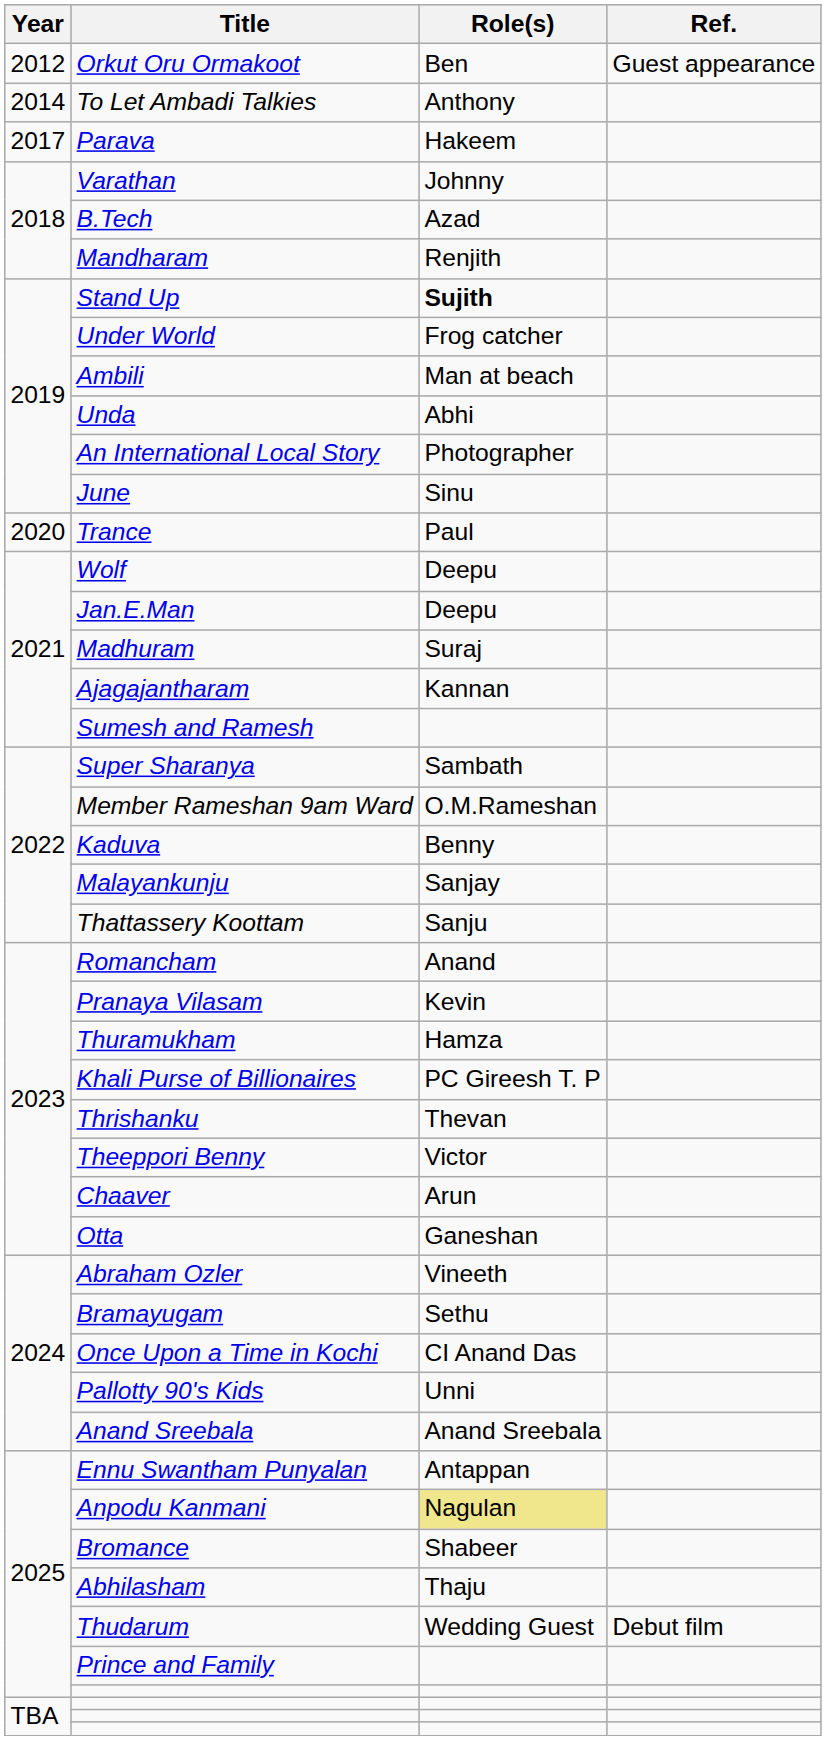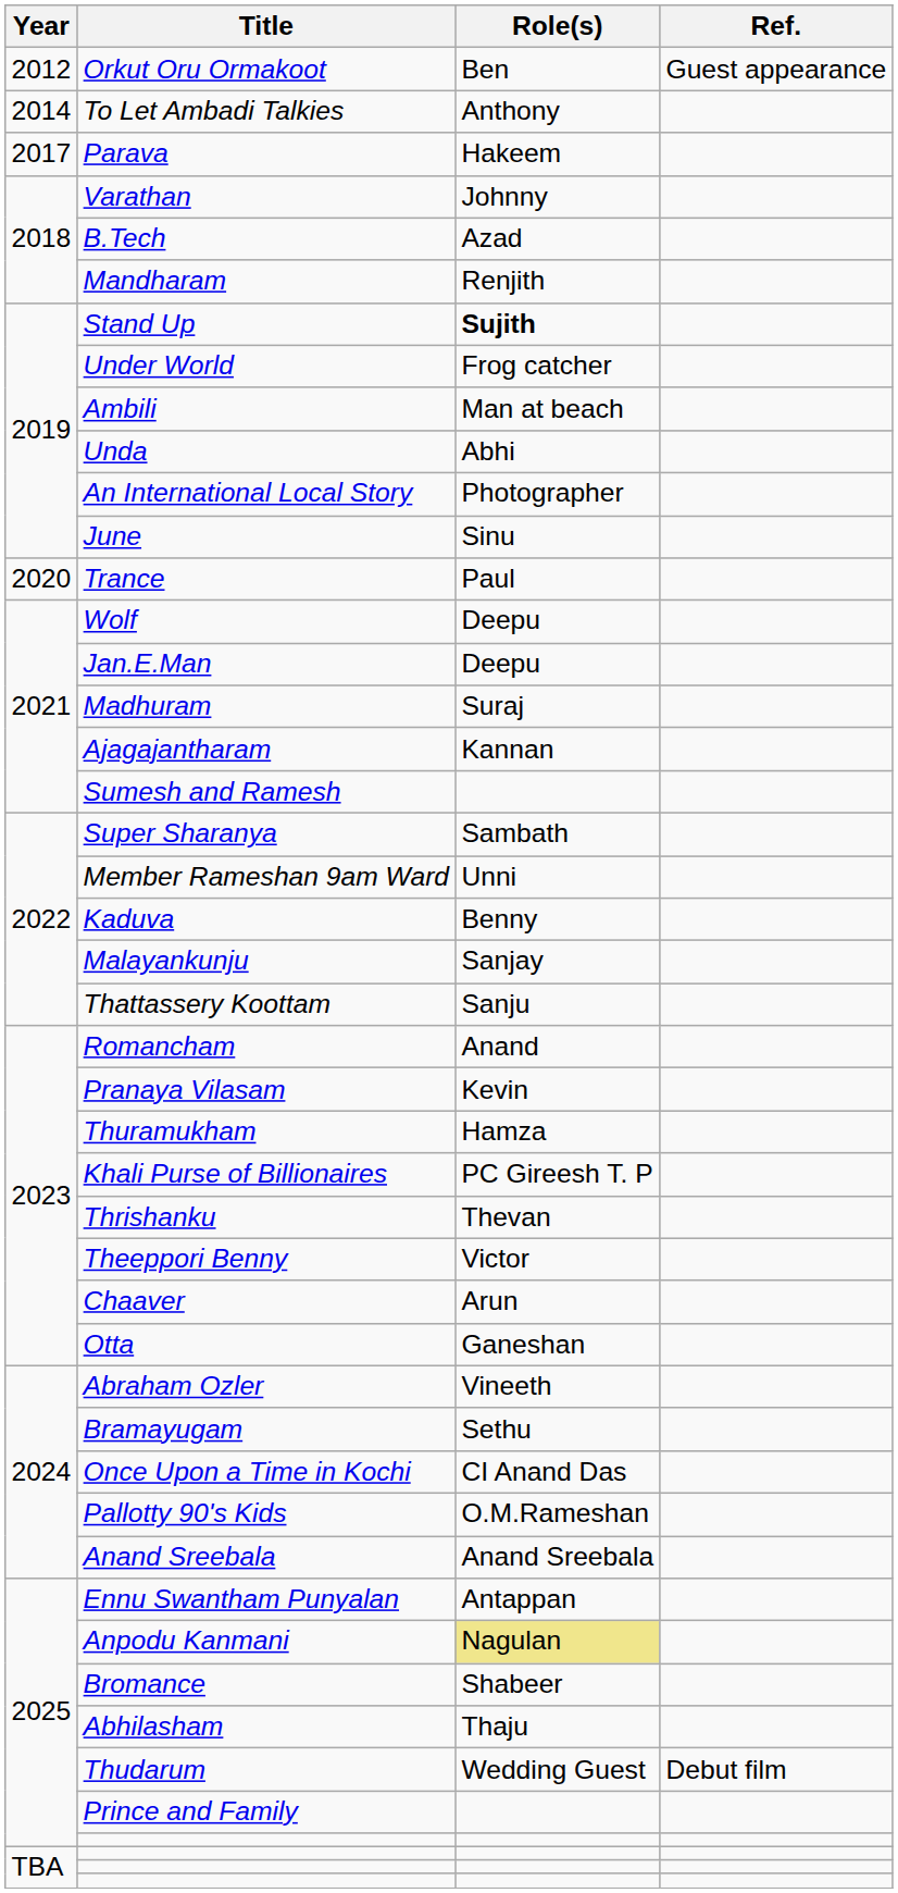Member Rameshan 9am Ward | Role(s): O.M.Rameshan -> Unni
Pallotty 90's Kids | Role(s): Unni -> O.M.Rameshan
